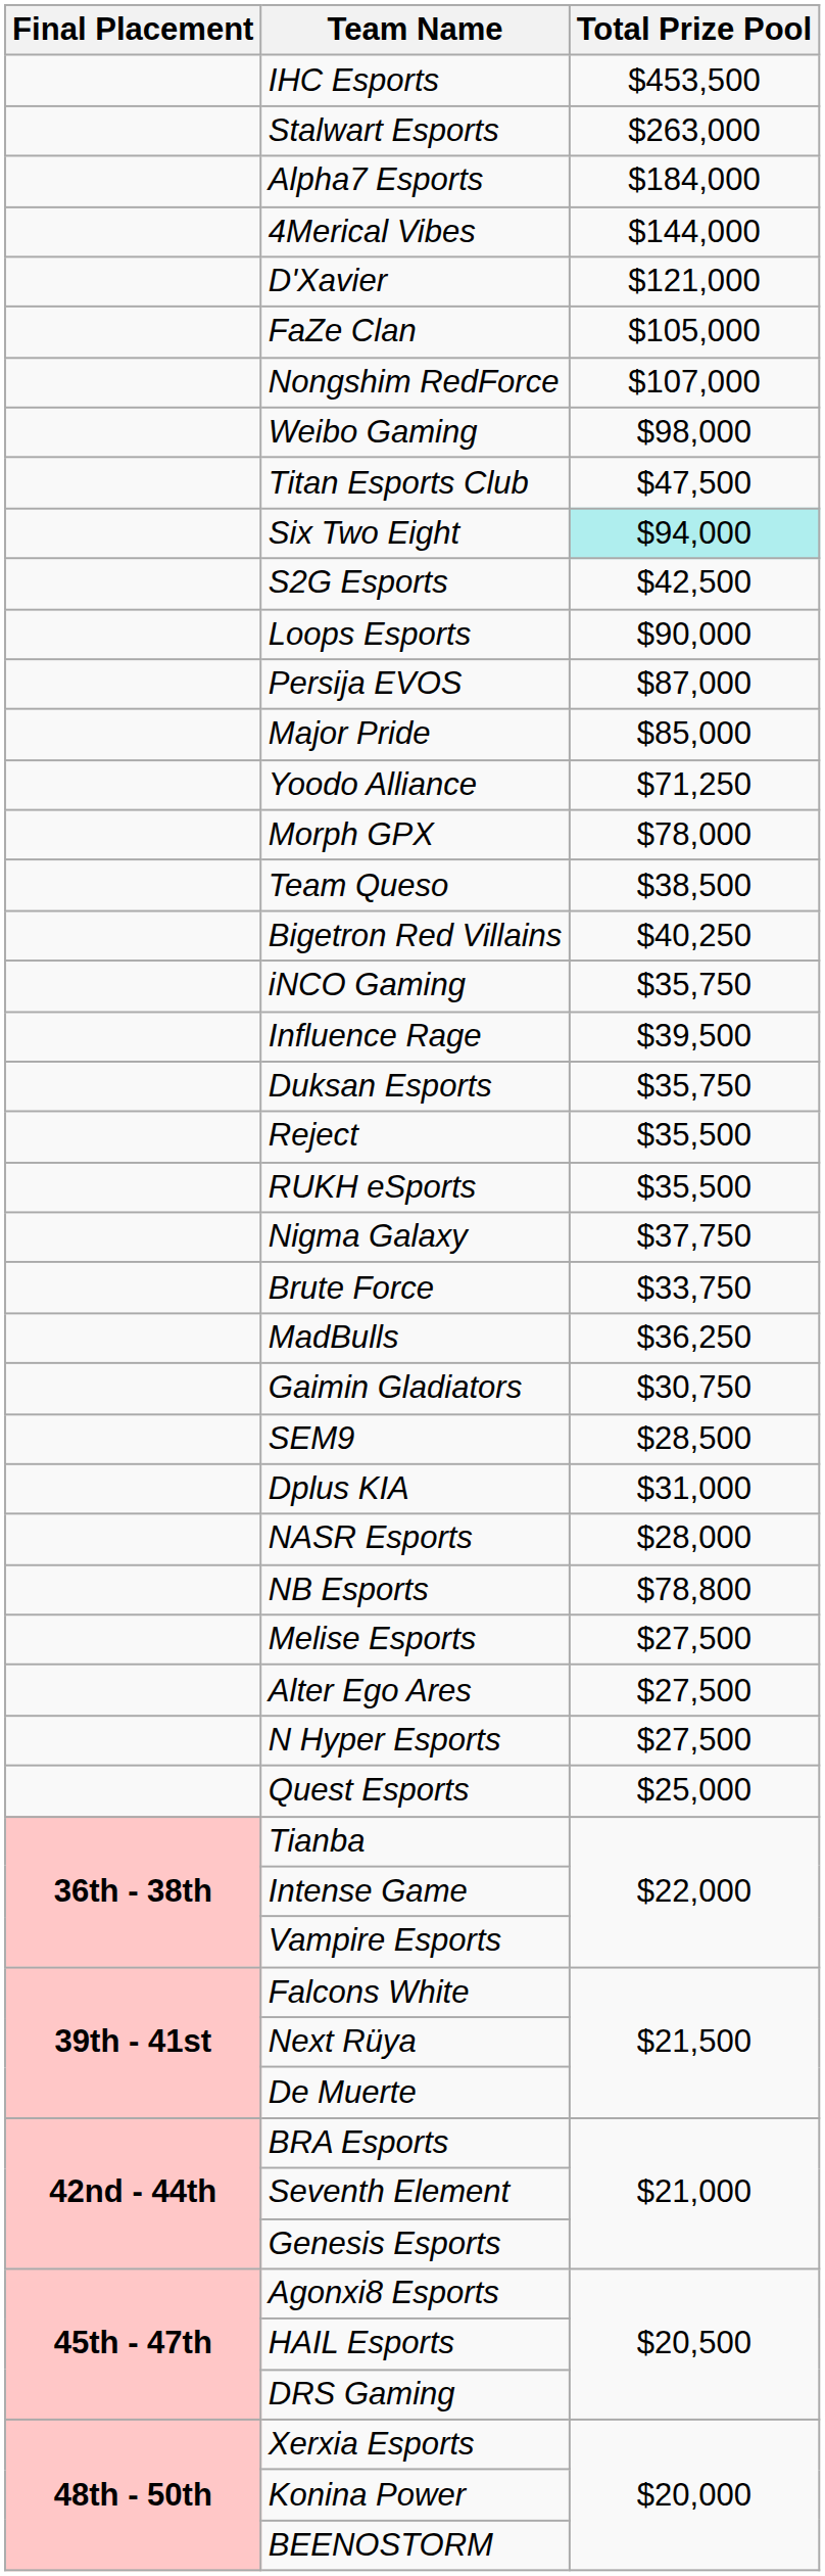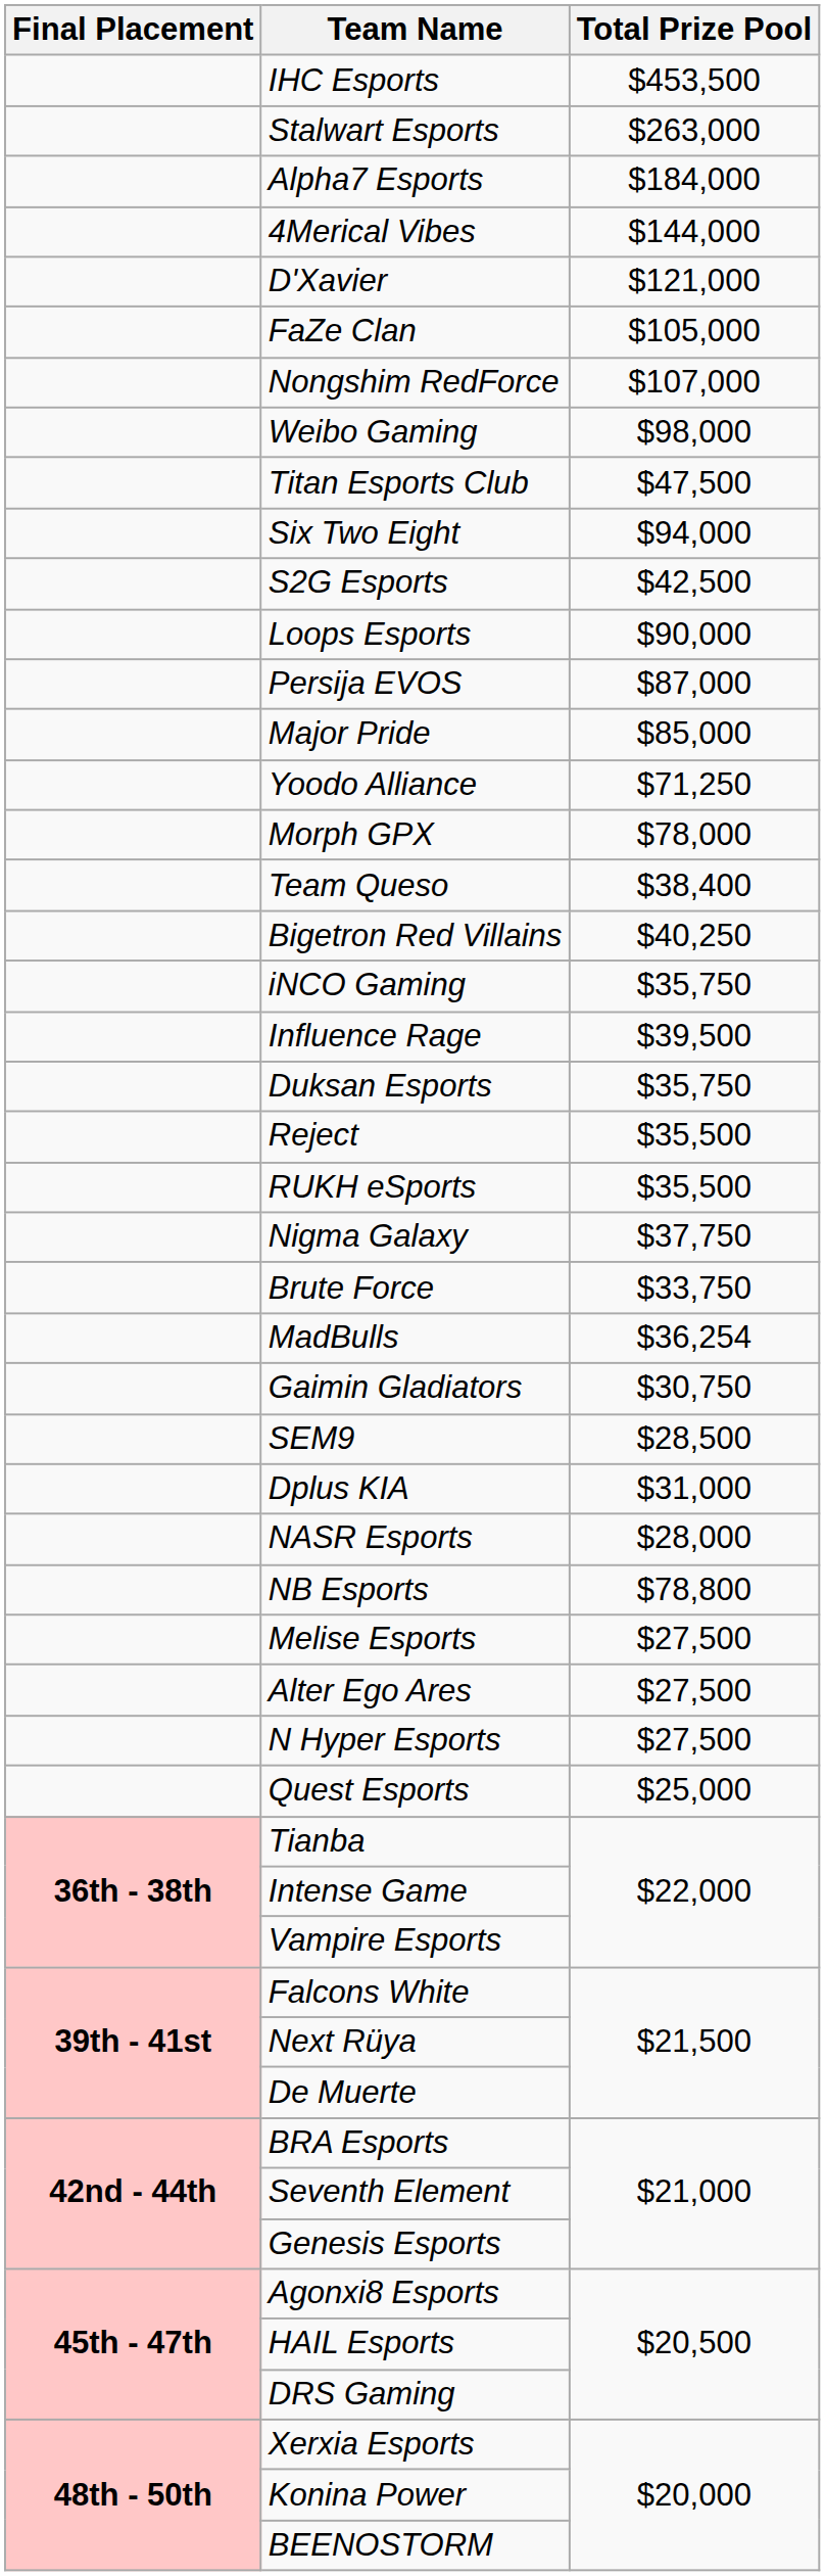Six Two Eight | Total Prize Pool: paleturquoise background -> no background
Team Queso | Total Prize Pool: $38,500 -> $38,400
MadBulls | Total Prize Pool: $36,250 -> $36,254
